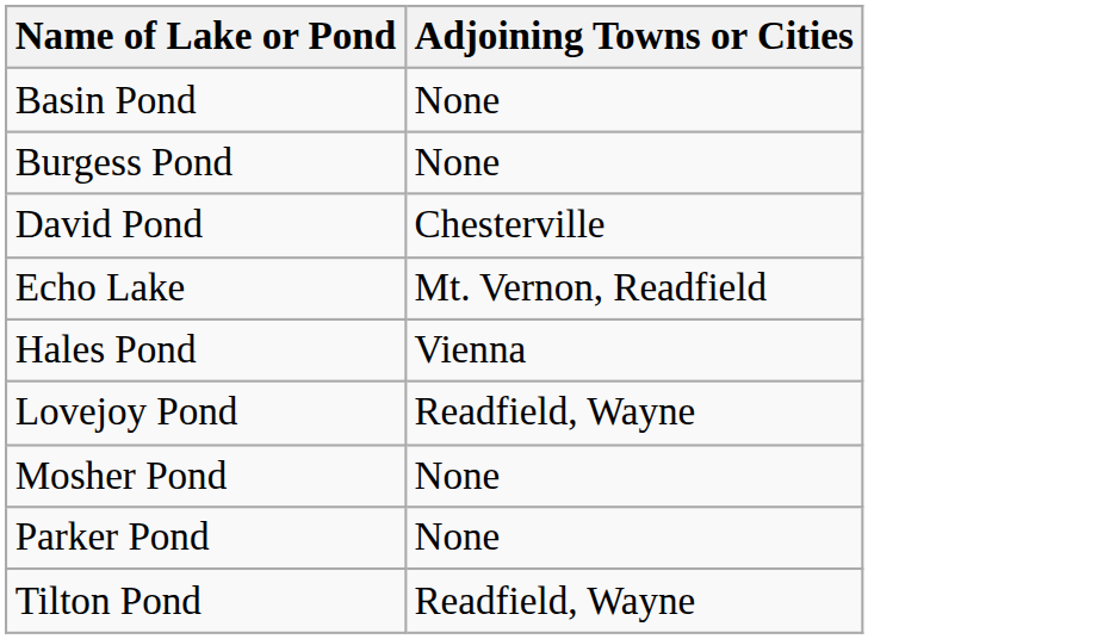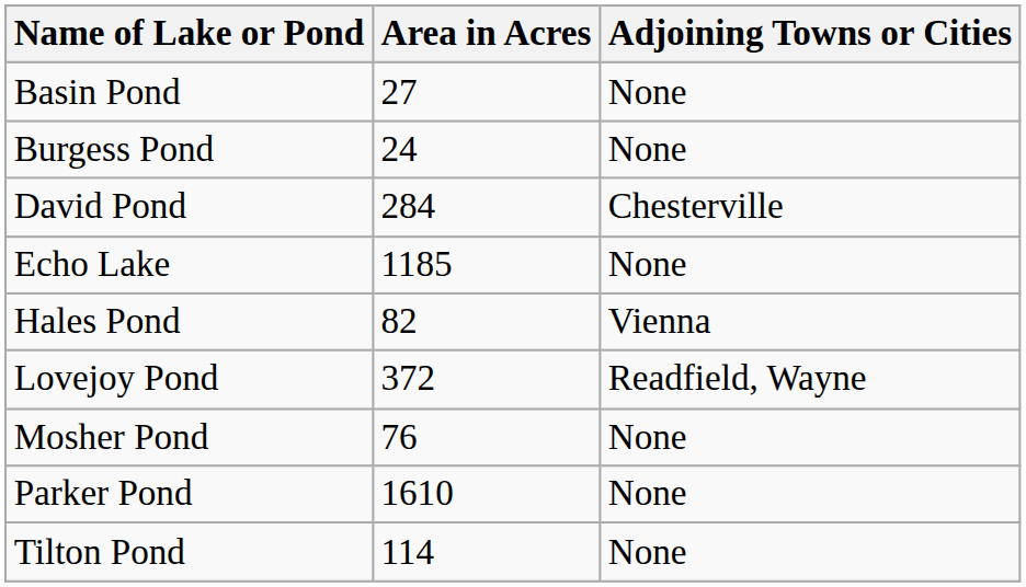+ column: Area in Acres | 27 | 24 | 284 | 1185 | 82 | 372 | 76 | 1610 | 114
Echo Lake | Adjoining Towns or Cities: Mt. Vernon, Readfield -> None
Tilton Pond | Adjoining Towns or Cities: Readfield, Wayne -> None
